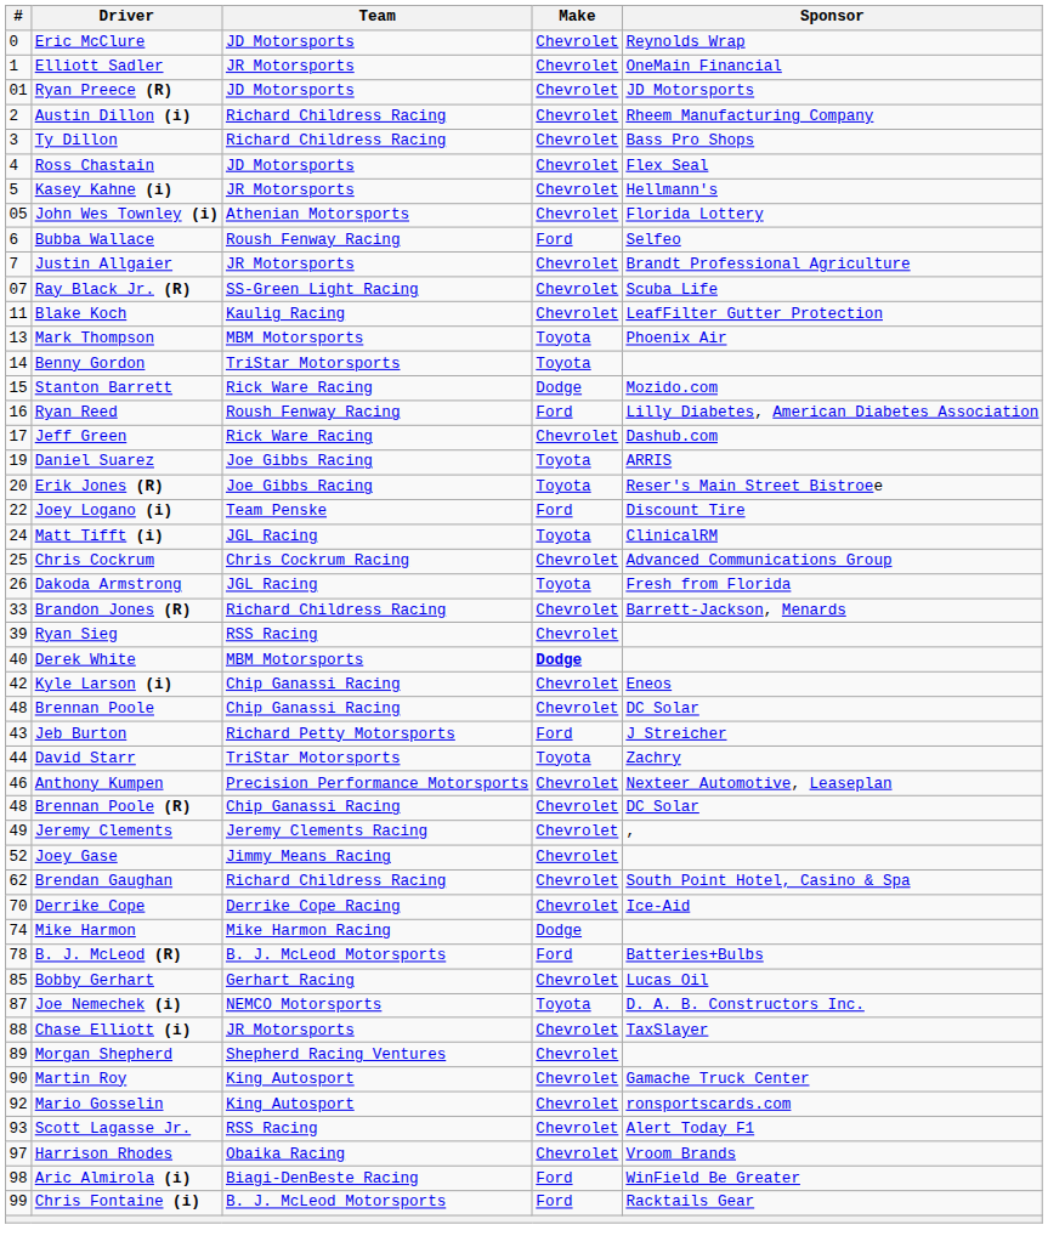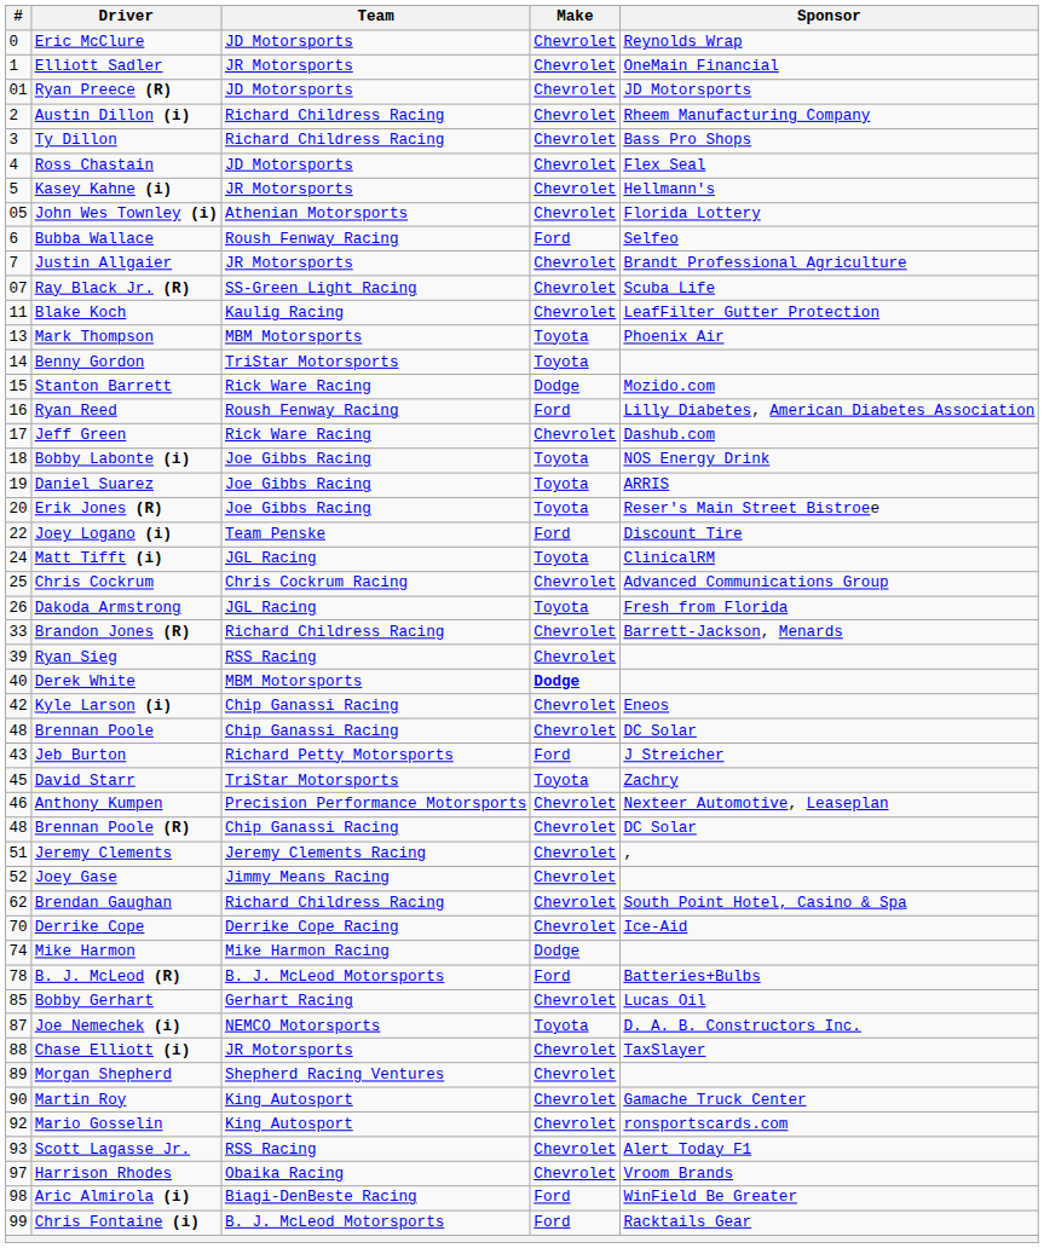+ row: 18 | Bobby Labonte (i) | Joe Gibbs Racing | Toyota | NOS Energy Drink
David Starr | #: 44 -> 45
Jeremy Clements | #: 49 -> 51
